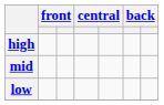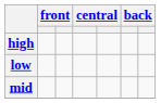rows swapped: mid <-> low
